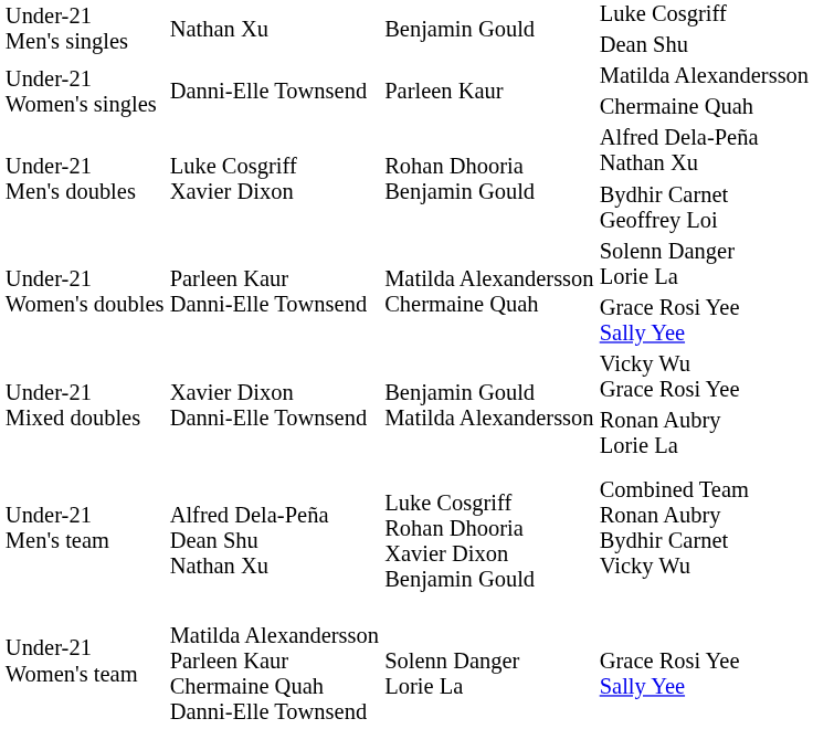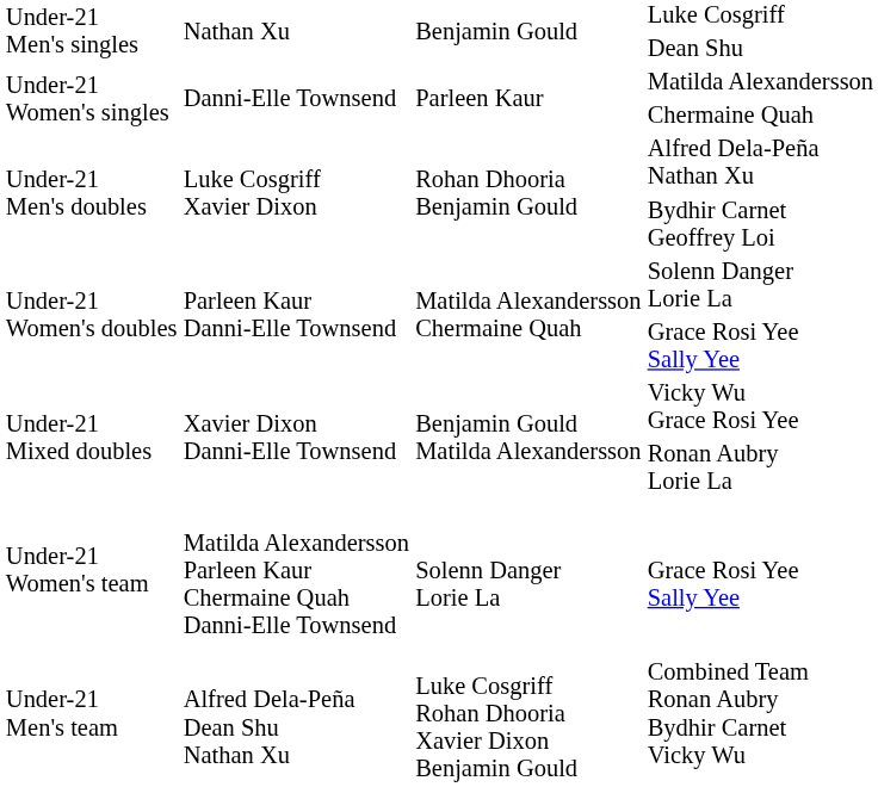rows swapped: Combined Team Ronan Aubry Bydhir Carnet Vicky Wu <-> Under-21 Women's team / Grace Rosi Yee Sally Yee
